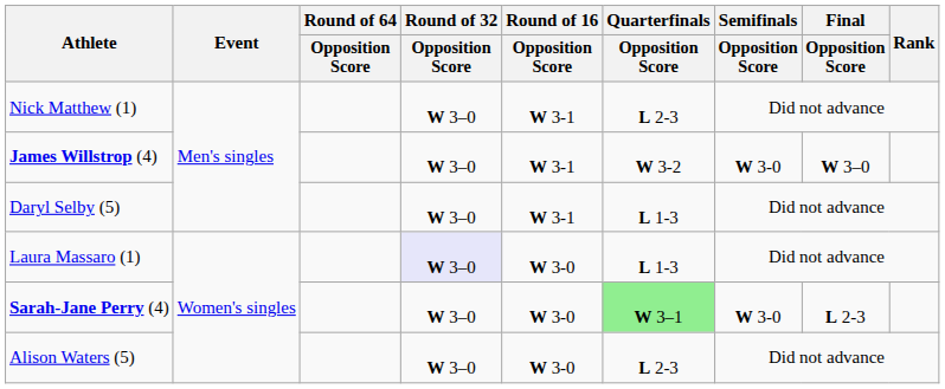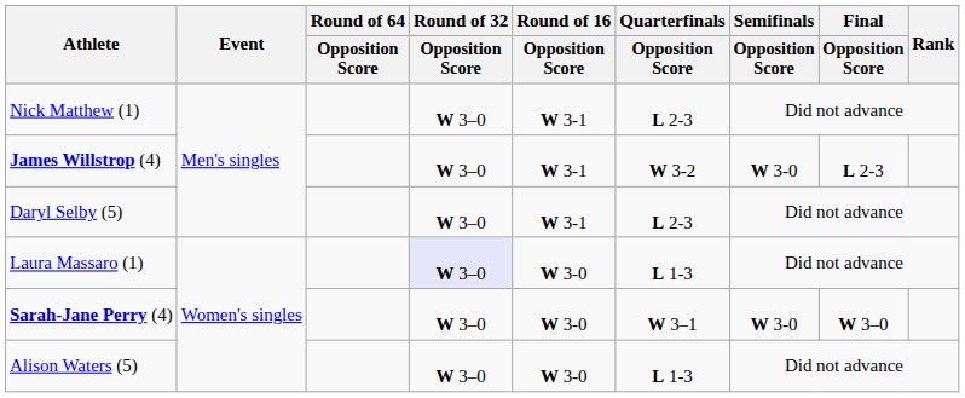James Willstrop (4) | Final / Opposition Score: W 3–0 -> L 2-3
Daryl Selby (5) | Quarterfinals / Opposition Score: L 1-3 -> L 2-3
Sarah-Jane Perry (4) | Quarterfinals / Opposition Score: lightgreen background -> no background
Sarah-Jane Perry (4) | Final / Opposition Score: L 2-3 -> W 3–0
Alison Waters (5) | Quarterfinals / Opposition Score: L 2-3 -> L 1-3
